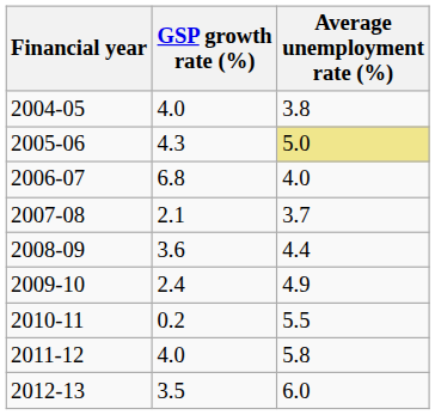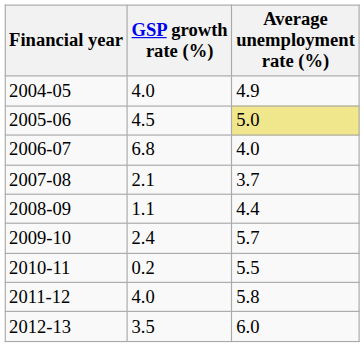2004-05 | Average unemployment rate (%): 3.8 -> 4.9
2005-06 | GSP growth rate (%): 4.3 -> 4.5
2008-09 | GSP growth rate (%): 3.6 -> 1.1
2009-10 | Average unemployment rate (%): 4.9 -> 5.7
